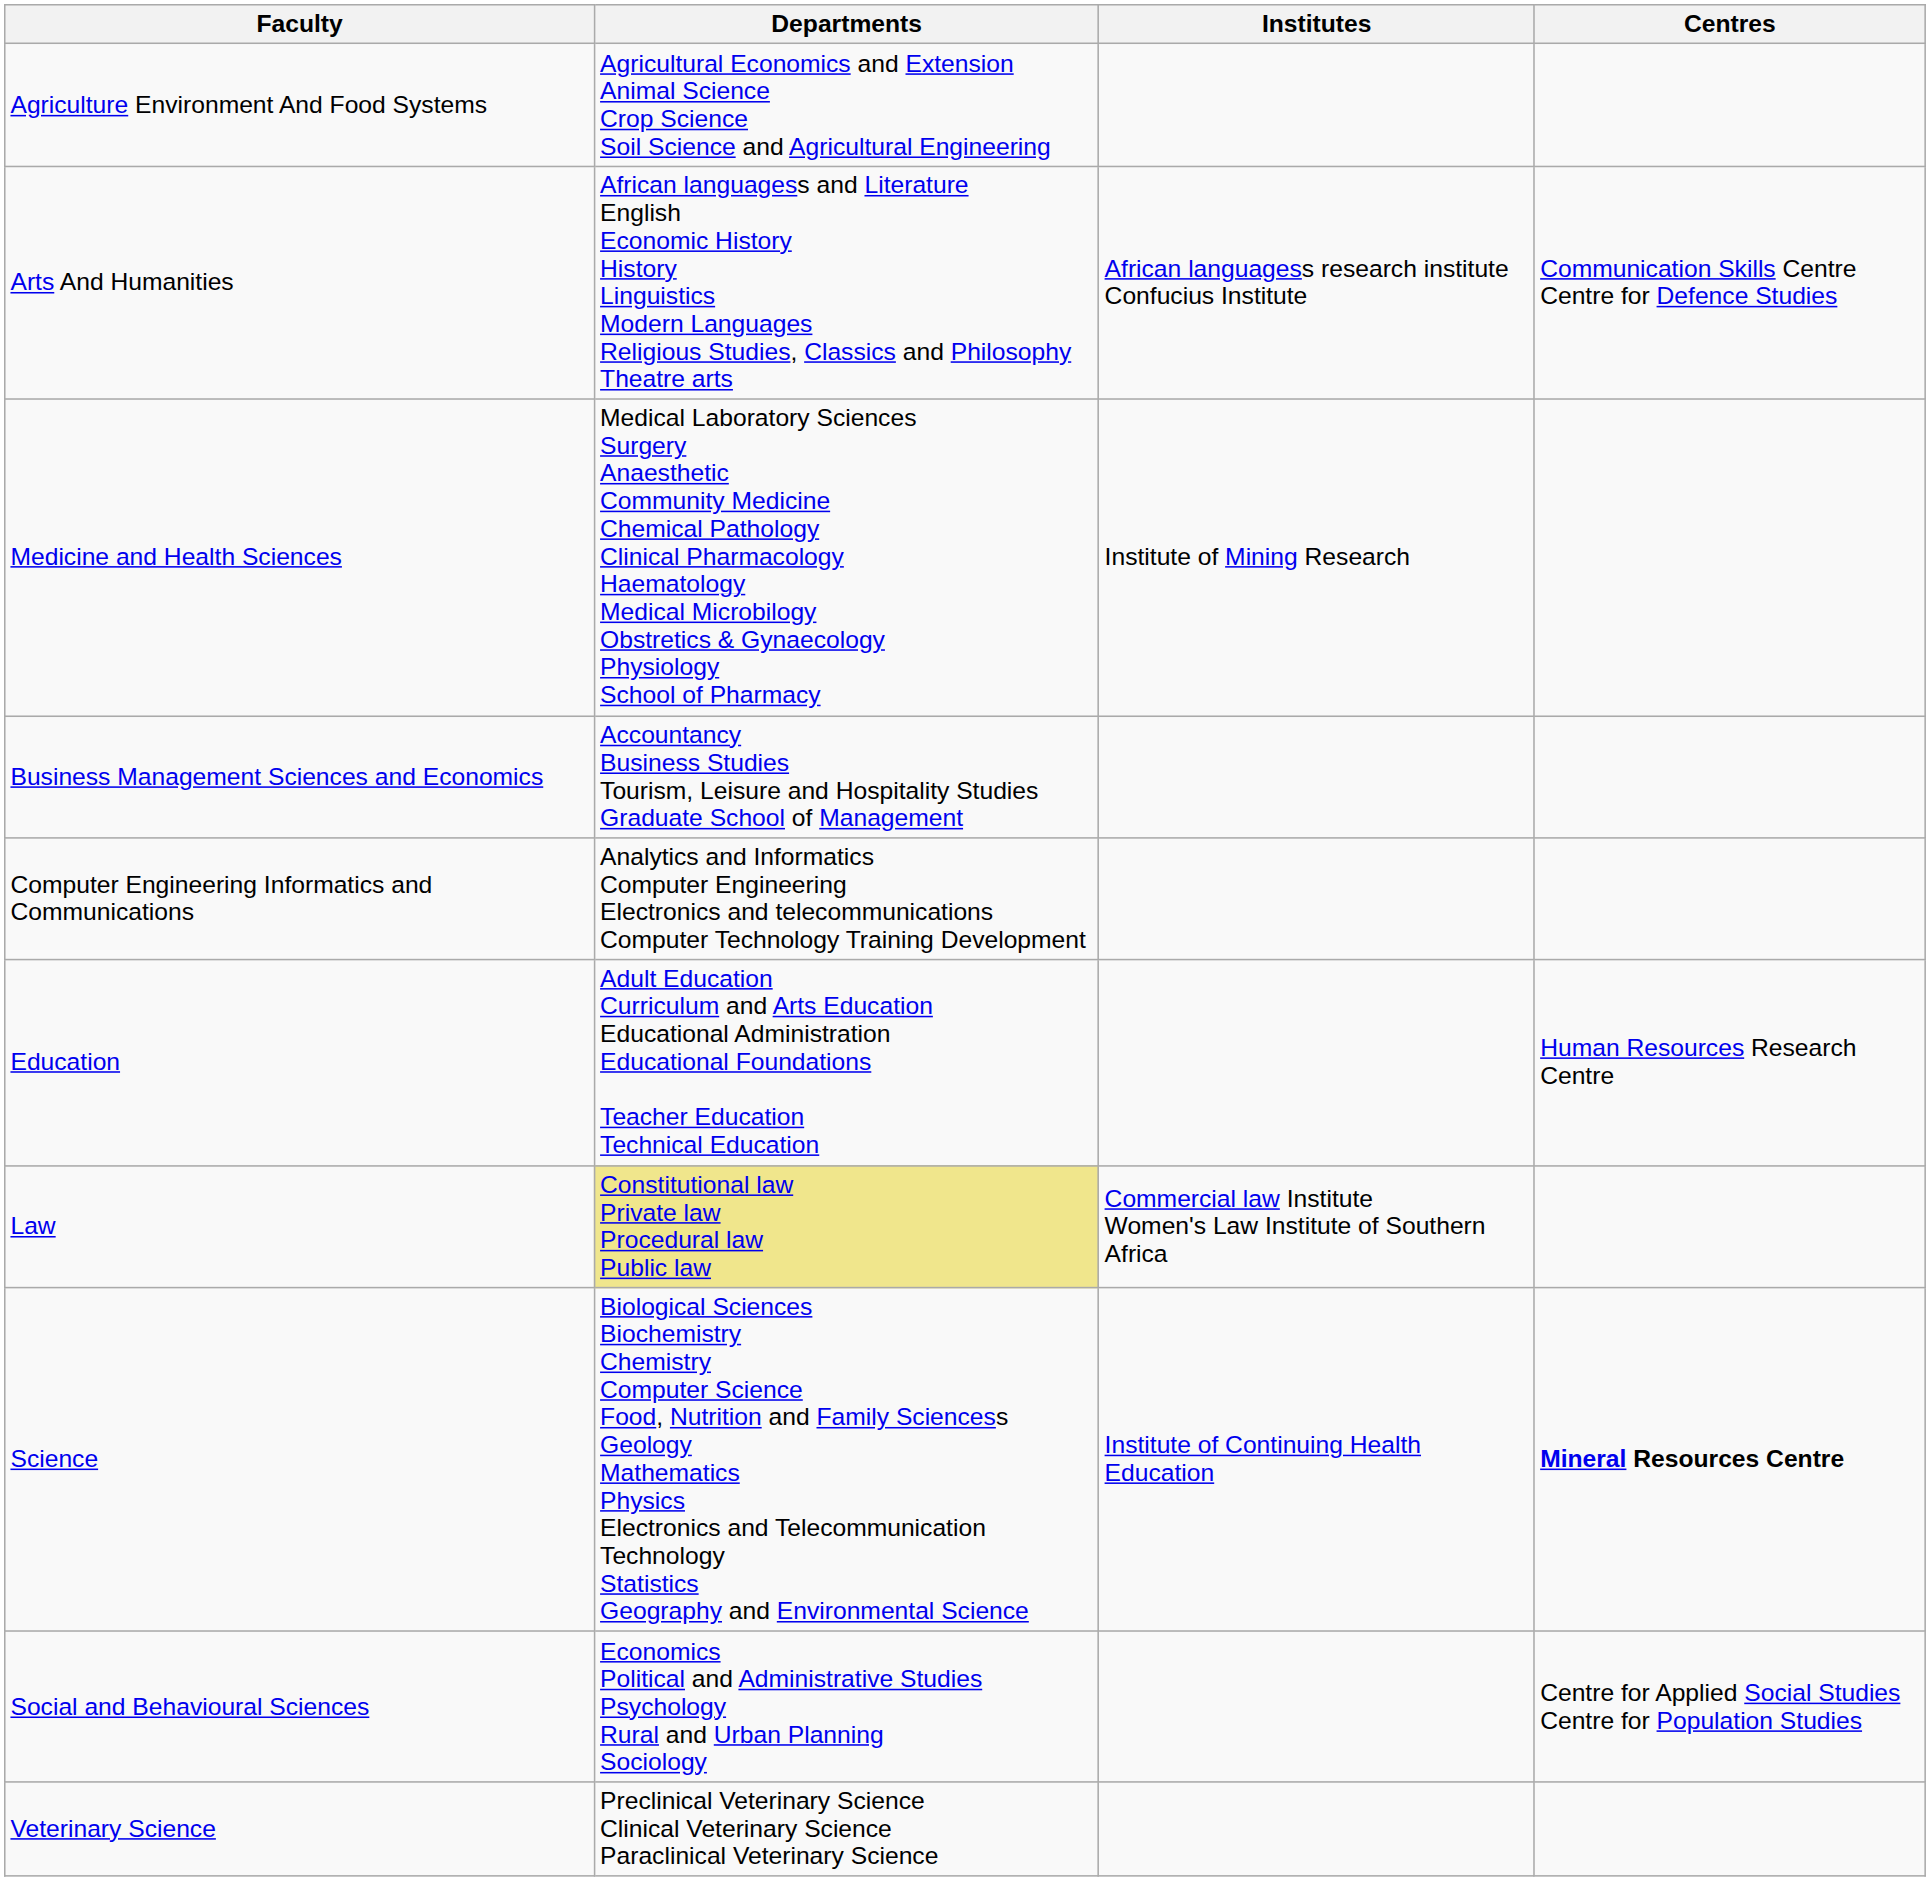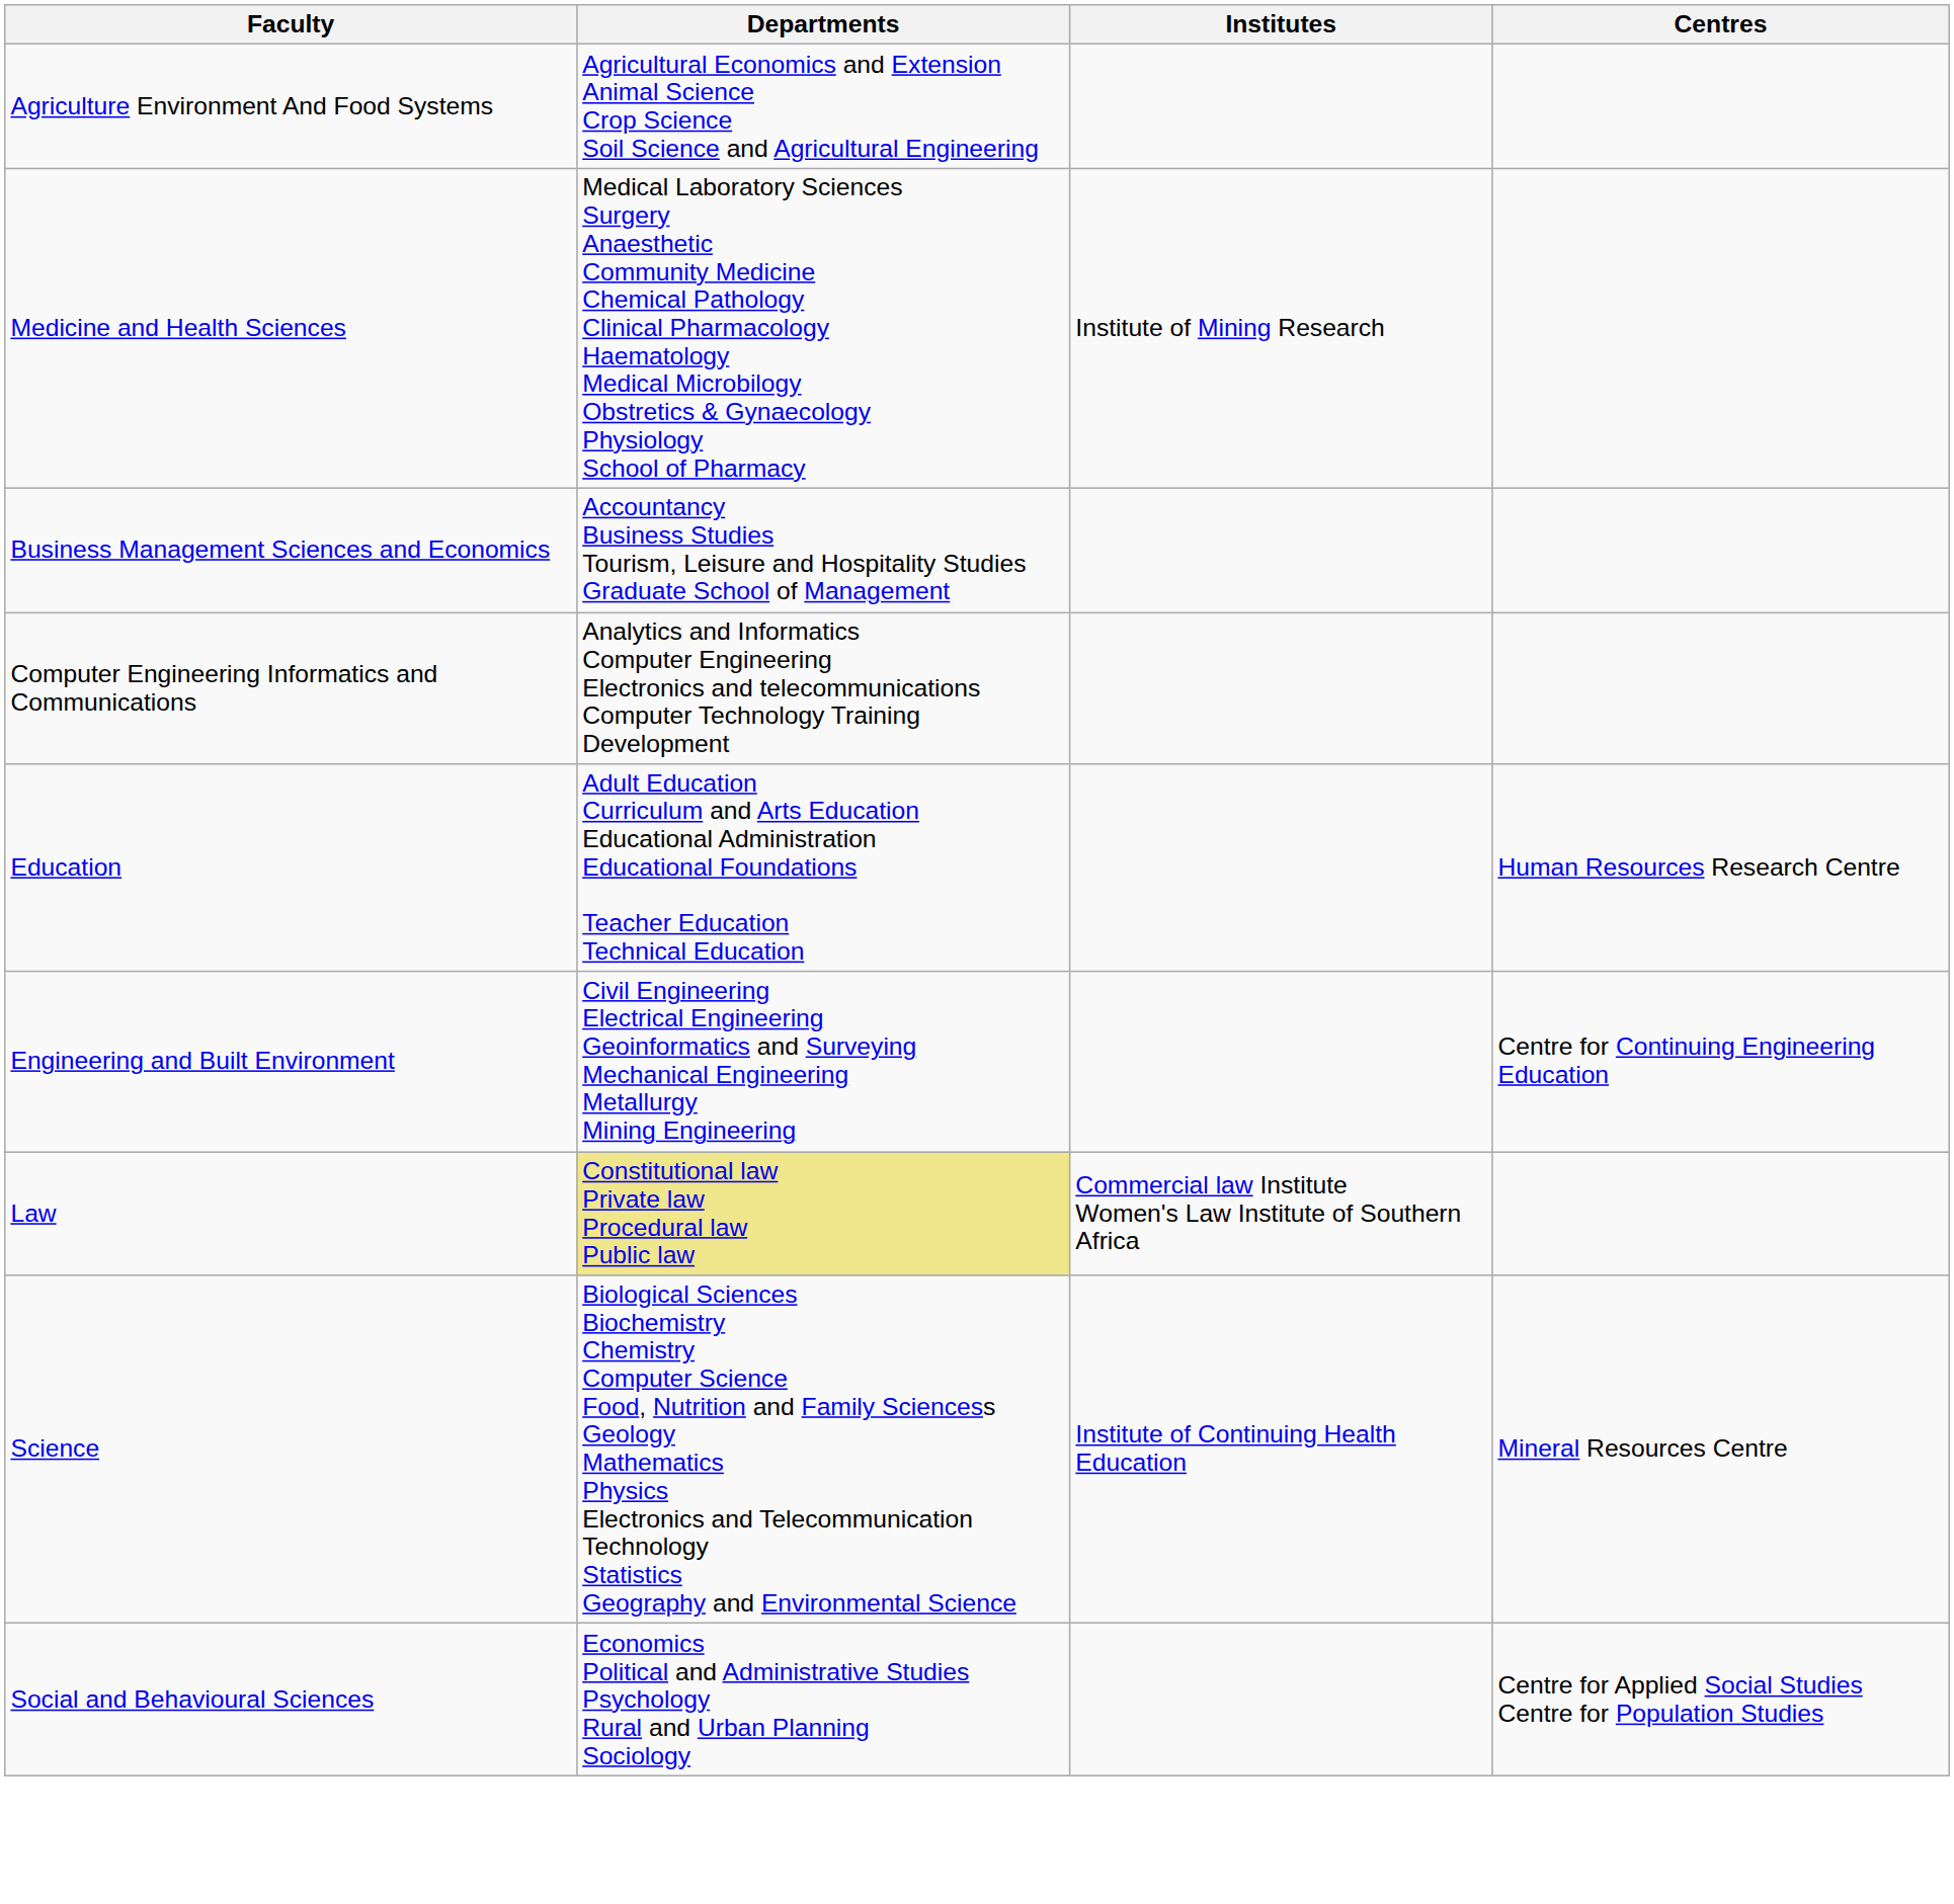- row: Arts And Humanities | African languagess and Literature English Economic History History Linguistics Modern Languages Religious Studies, Classics and Philosophy Theatre arts | African languagess research institute Confucius Institute | Communication Skills Centre Centre for Defence Studies
+ row: Engineering and Built Environment | Civil Engineering Electrical Engineering Geoinformatics and Surveying Mechanical Engineering Metallurgy Mining Engineering | Centre for Continuing Engineering Education
Science | Centres: bold -> normal
- row: Veterinary Science | Preclinical Veterinary Science Clinical Veterinary Science Paraclinical Veterinary Science
